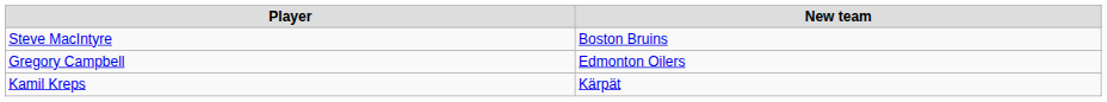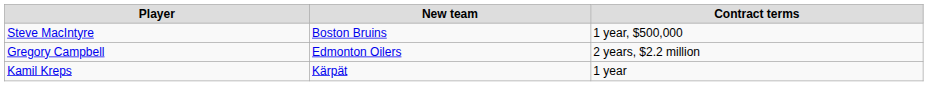+ column: Contract terms | 1 year, $500,000 | 2 years, $2.2 million | 1 year
